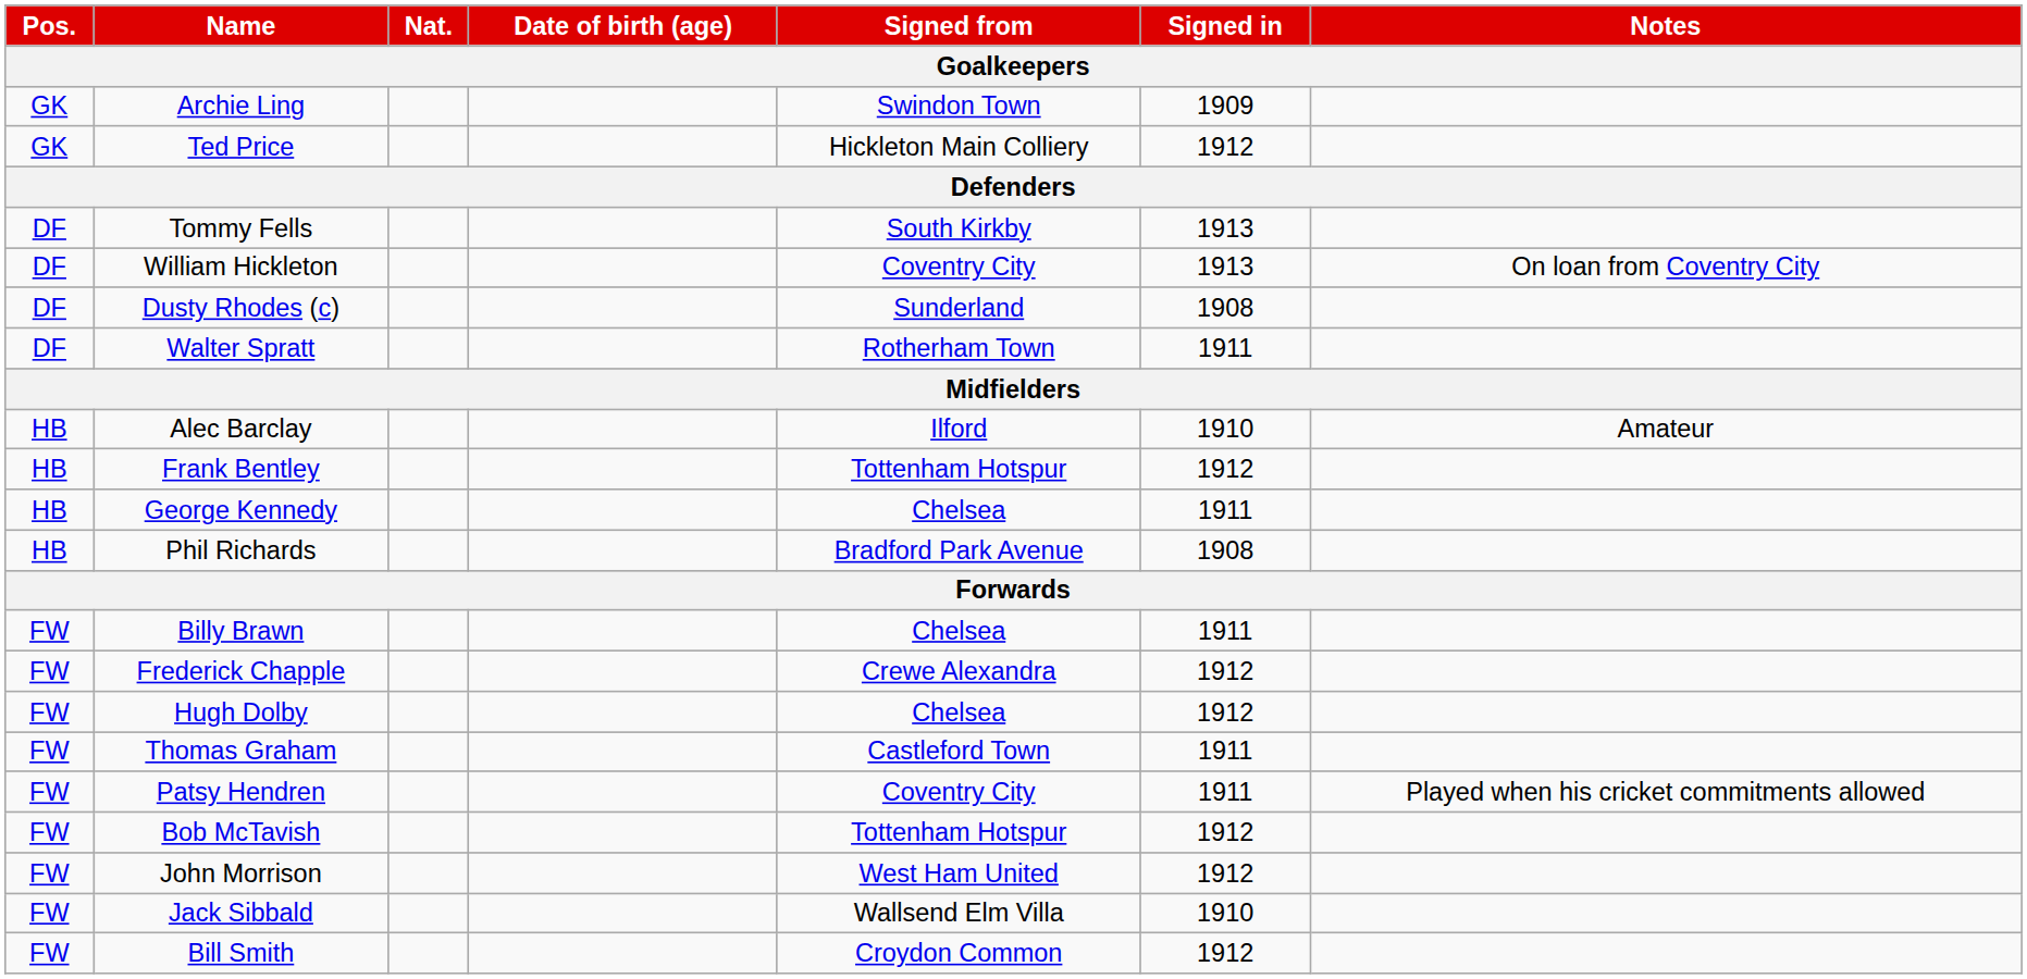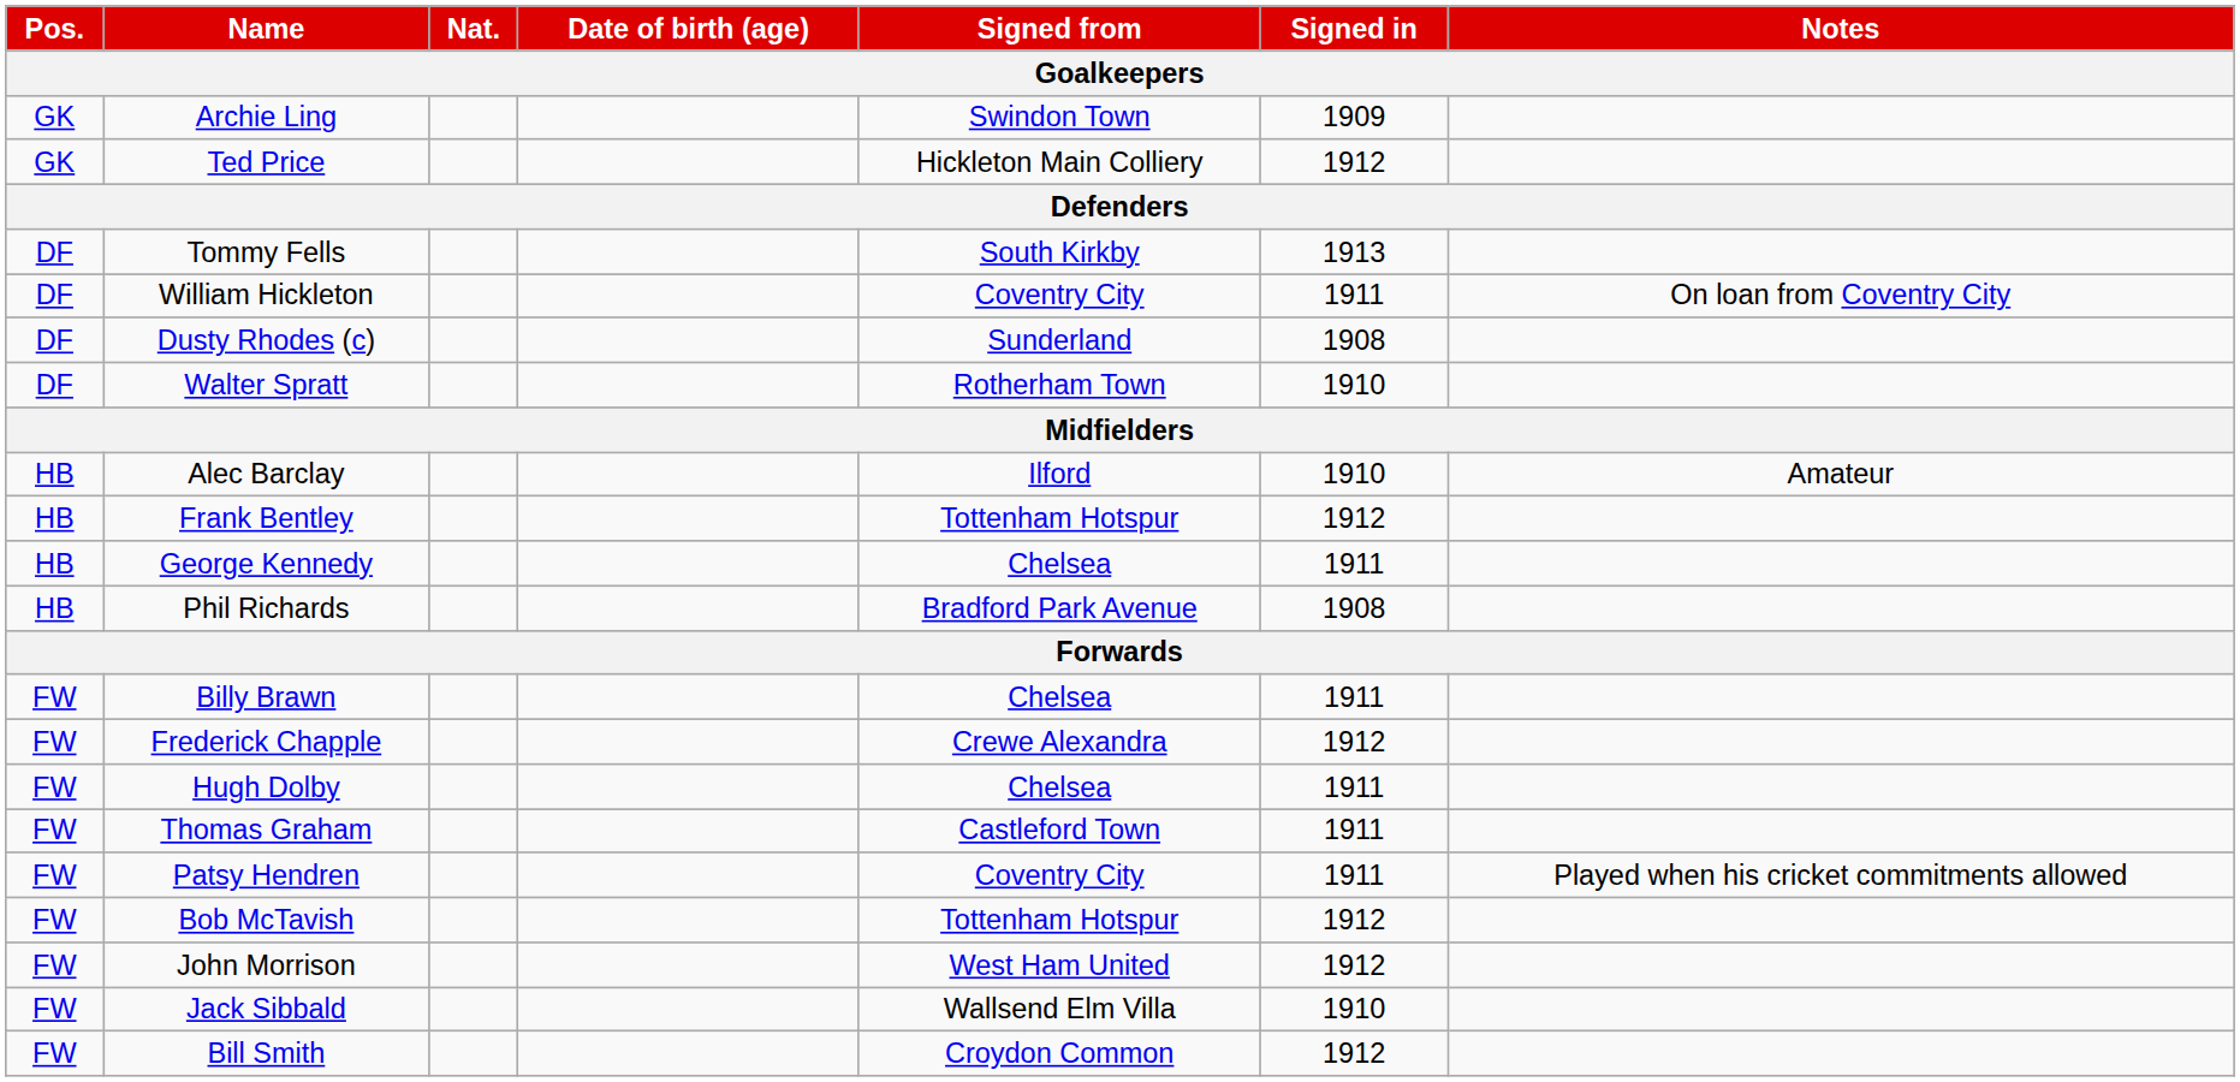William Hickleton | Signed in: 1913 -> 1911
Walter Spratt | Signed in: 1911 -> 1910
Hugh Dolby | Signed in: 1912 -> 1911
